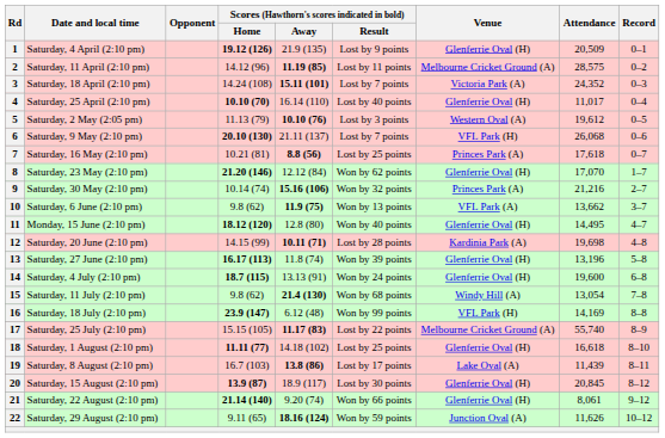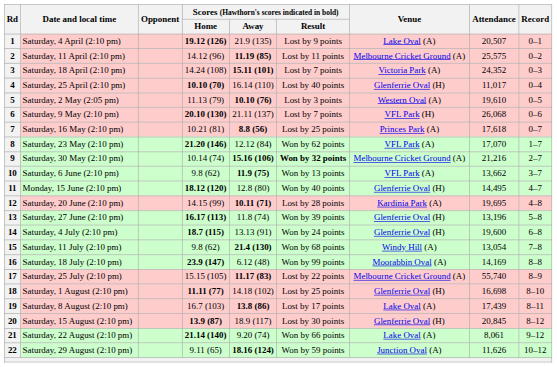1 | Venue: Glenferrie Oval (H) -> Lake Oval (A)
1 | Attendance: 20,509 -> 20,507
2 | Attendance: 28,575 -> 25,575
5 | Attendance: 19,612 -> 19,610
8 | Venue: Glenferrie Oval (H) -> VFL Park (A)
9 | Scores (Hawthorn's scores indicated in bold) / Result: normal -> bold
9 | Venue: Princes Park (A) -> Melbourne Cricket Ground (A)
12 | Attendance: 19,698 -> 19,695
16 | Venue: VFL Park (H) -> Moorabbin Oval (A)
18 | Attendance: 16,618 -> 16,698
19 | Attendance: 11,439 -> 17,439
21 | Venue: Glenferrie Oval (H) -> Lake Oval (A)
